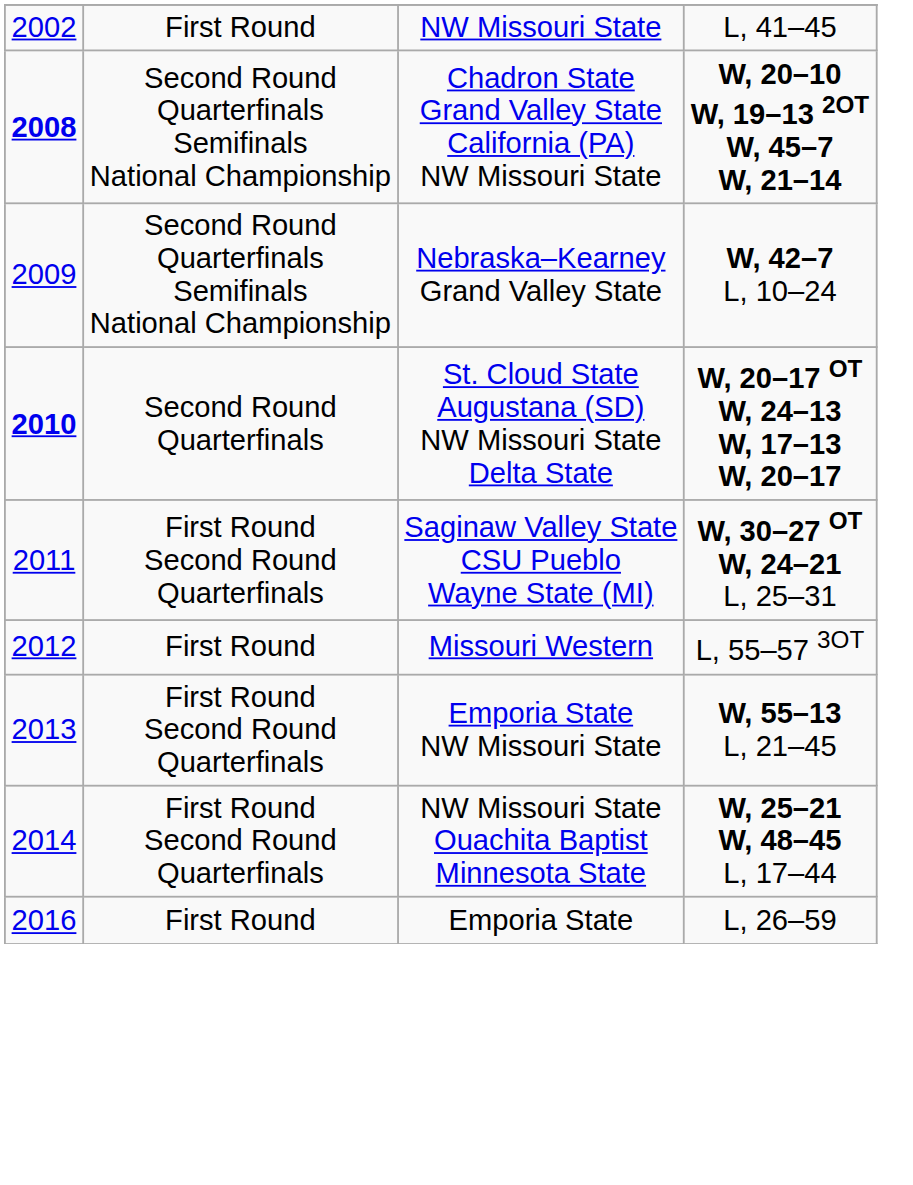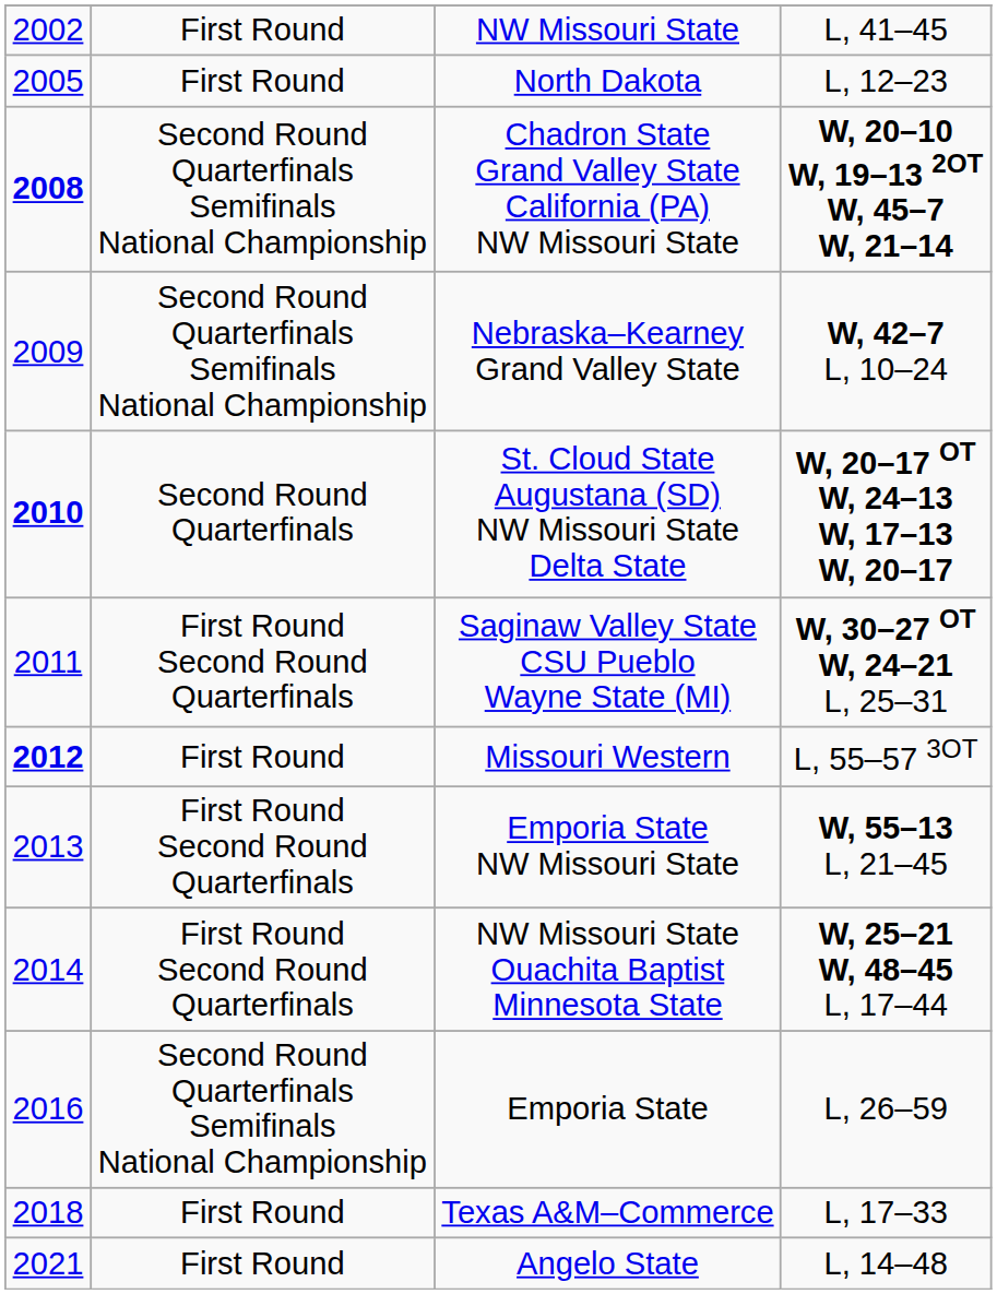+ row: 2005 | First Round | North Dakota | L, 12–23
Missouri Western | column 1: normal -> bold
Emporia State | column 2: First Round -> Second Round Quarterfinals Semifinals National Championship
+ row: 2018 | First Round | Texas A&M–Commerce | L, 17–33
+ row: 2021 | First Round | Angelo State | L, 14–48
